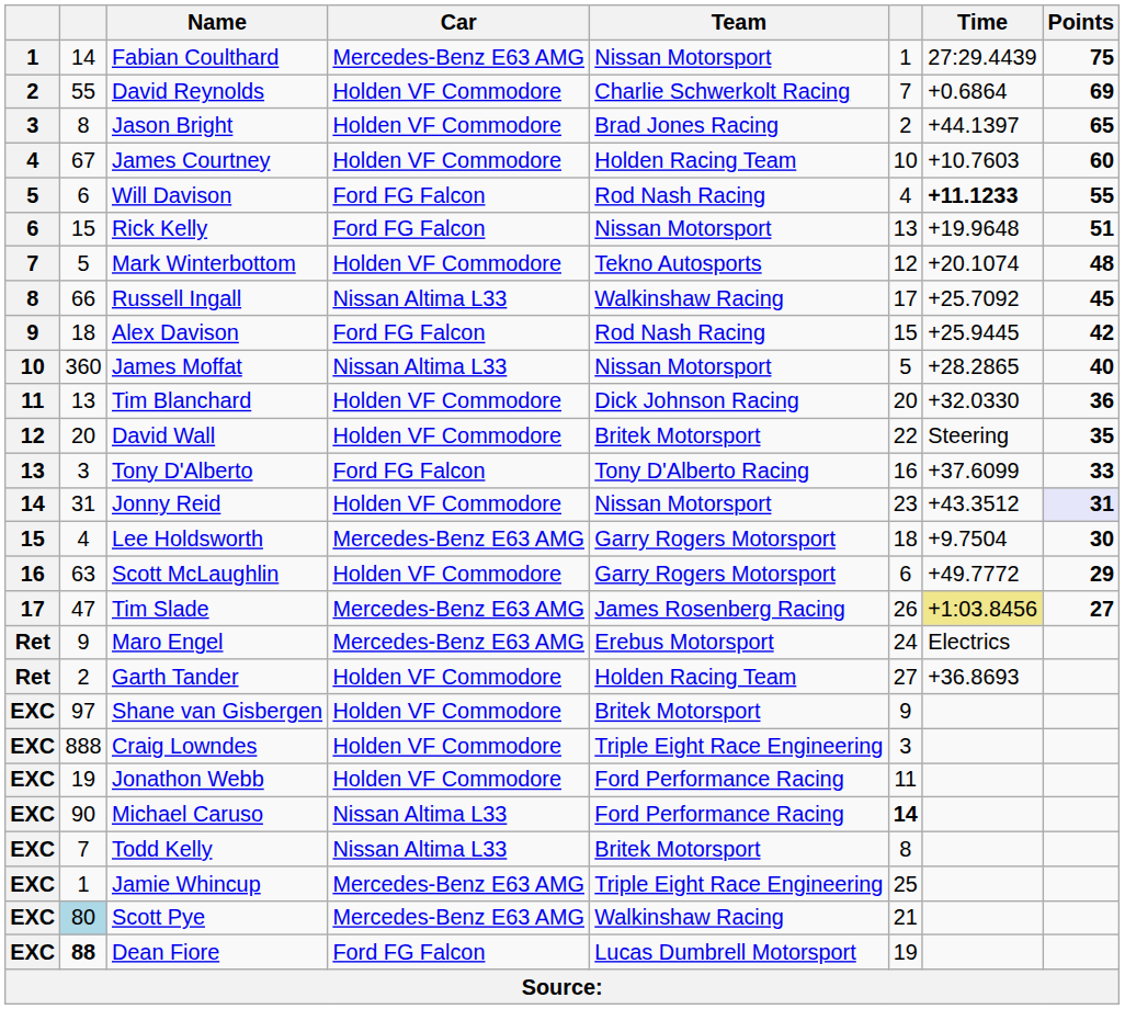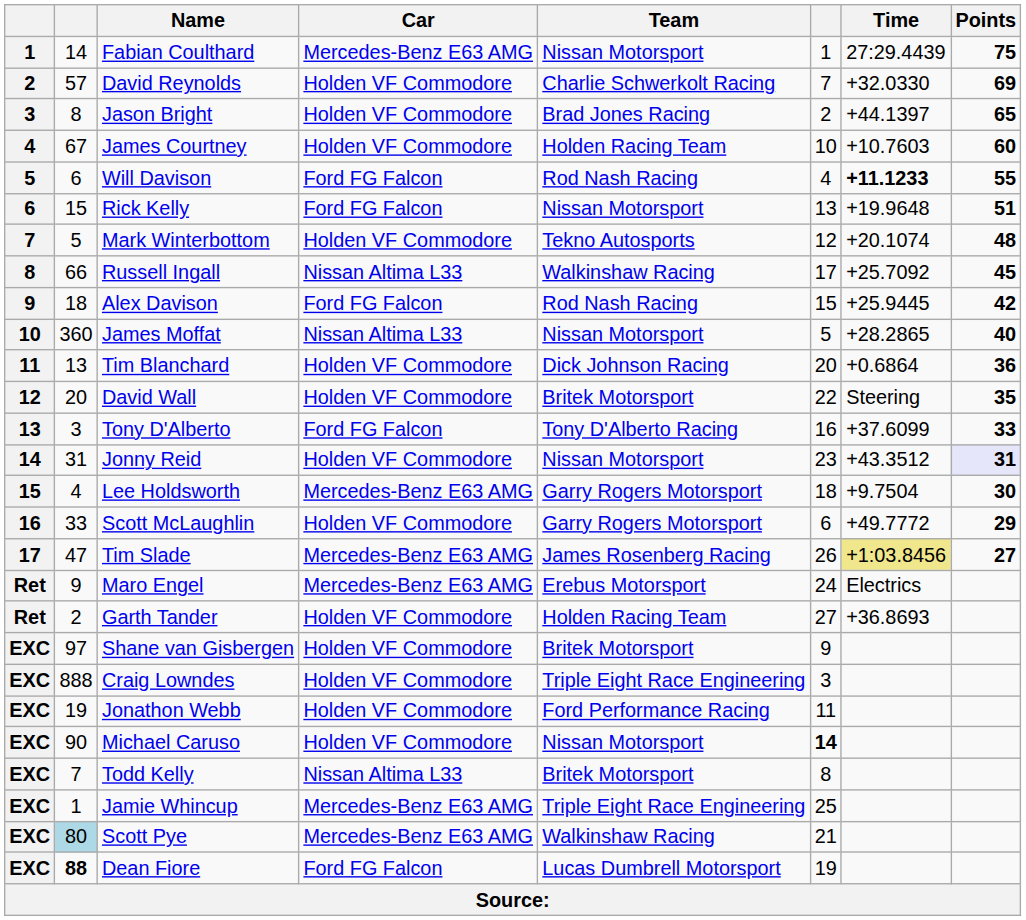David Reynolds | column 2: 55 -> 57
David Reynolds | Time: +0.6864 -> +32.0330
Tim Blanchard | Time: +32.0330 -> +0.6864
Scott McLaughlin | column 2: 63 -> 33
Michael Caruso | Car: Nissan Altima L33 -> Holden VF Commodore
Michael Caruso | Team: Ford Performance Racing -> Nissan Motorsport
